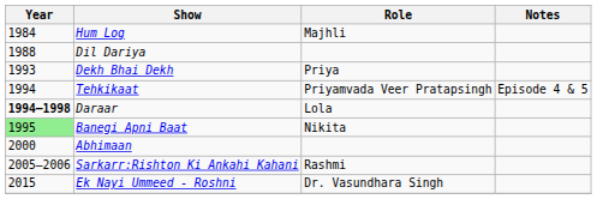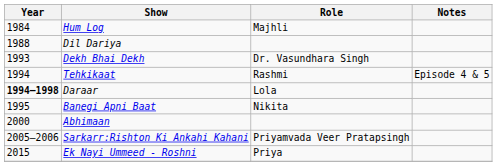Dekh Bhai Dekh | Role: Priya -> Dr. Vasundhara Singh
Tehkikaat | Role: Priyamvada Veer Pratapsingh -> Rashmi
Banegi Apni Baat | Year: lightgreen background -> no background
Sarkarr:Rishton Ki Ankahi Kahani | Role: Rashmi -> Priyamvada Veer Pratapsingh
Ek Nayi Ummeed - Roshni | Role: Dr. Vasundhara Singh -> Priya
